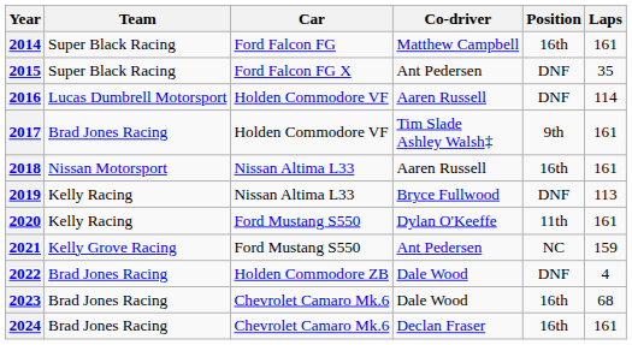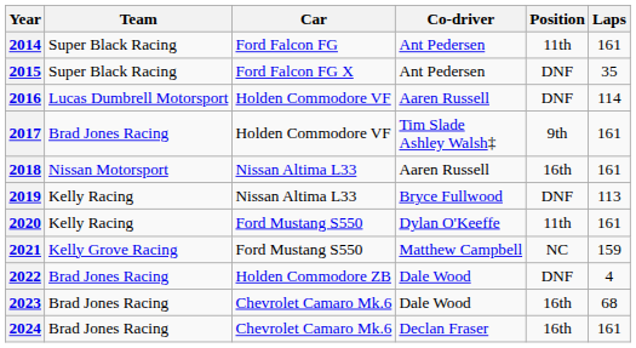2014 | Co-driver: Matthew Campbell -> Ant Pedersen
2014 | Position: 16th -> 11th
2021 | Co-driver: Ant Pedersen -> Matthew Campbell
